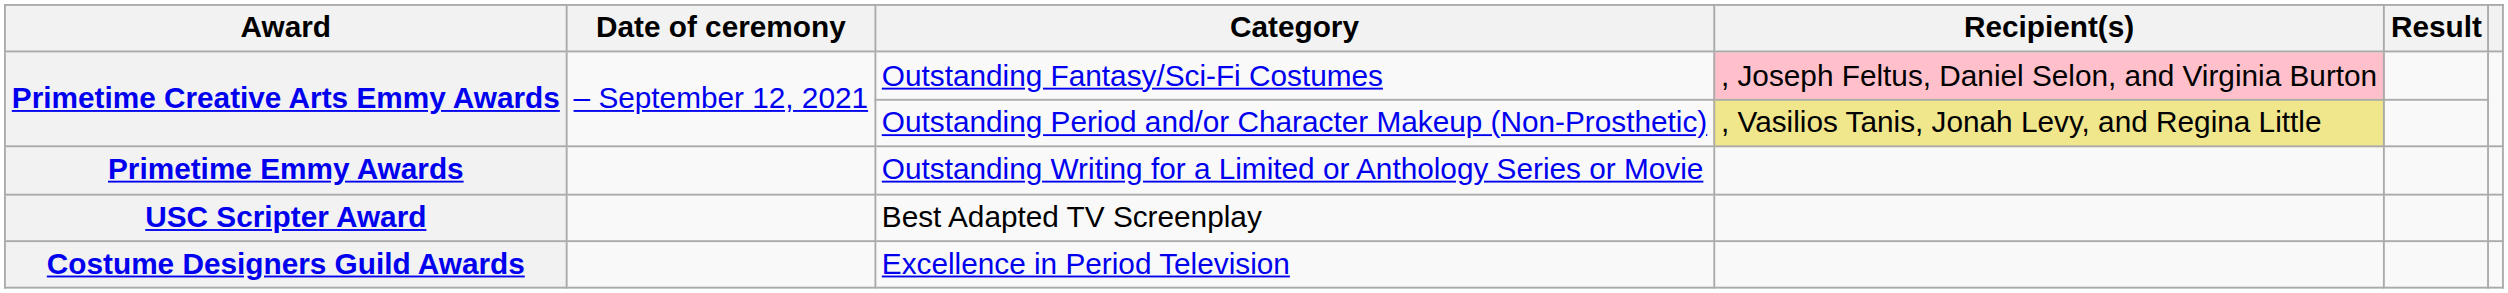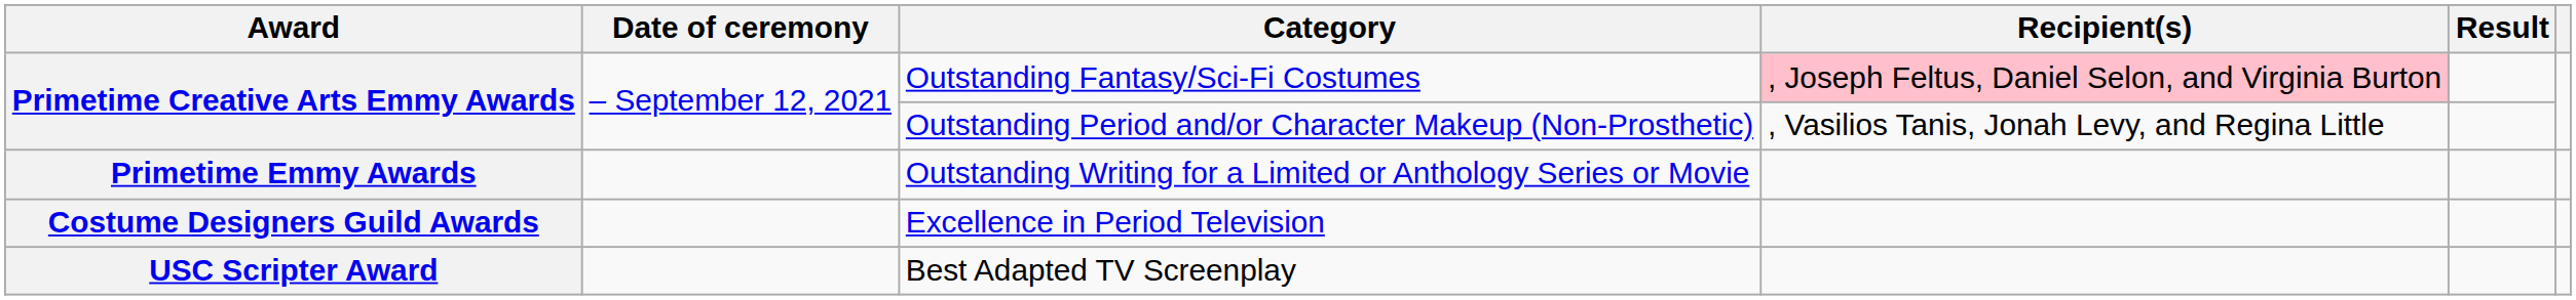Outstanding Period and/or Character Makeup (Non-Prosthetic) | Recipient(s): khaki background -> no background
rows swapped: Best Adapted TV Screenplay <-> Excellence in Period Television
